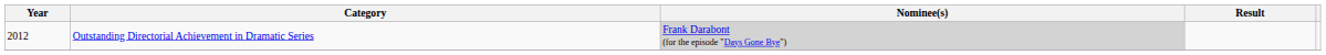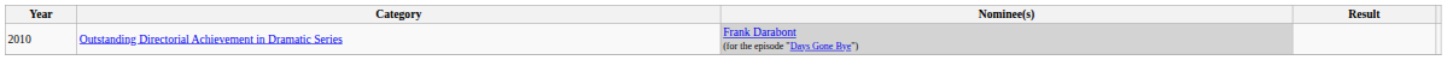Outstanding Directorial Achievement in Dramatic Series | Year: 2012 -> 2010
